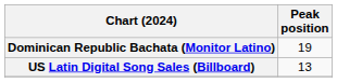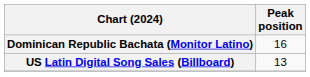Dominican Republic Bachata (Monitor Latino) | Peak position: 19 -> 16
